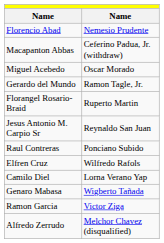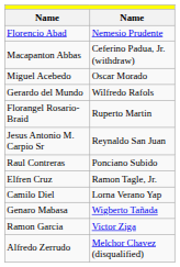Gerardo del Mundo | column 2: Ramon Tagle, Jr. -> Wilfredo Rafols
Elfren Cruz | column 2: Wilfredo Rafols -> Ramon Tagle, Jr.
